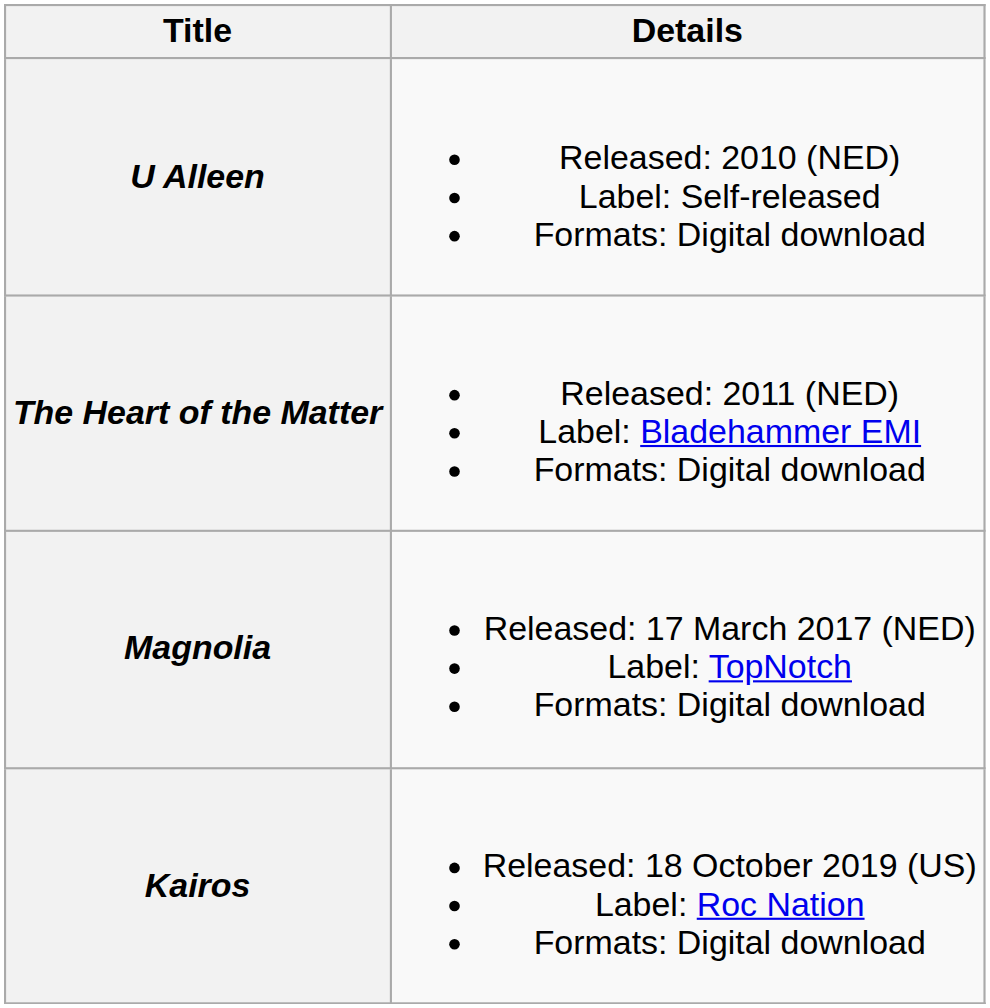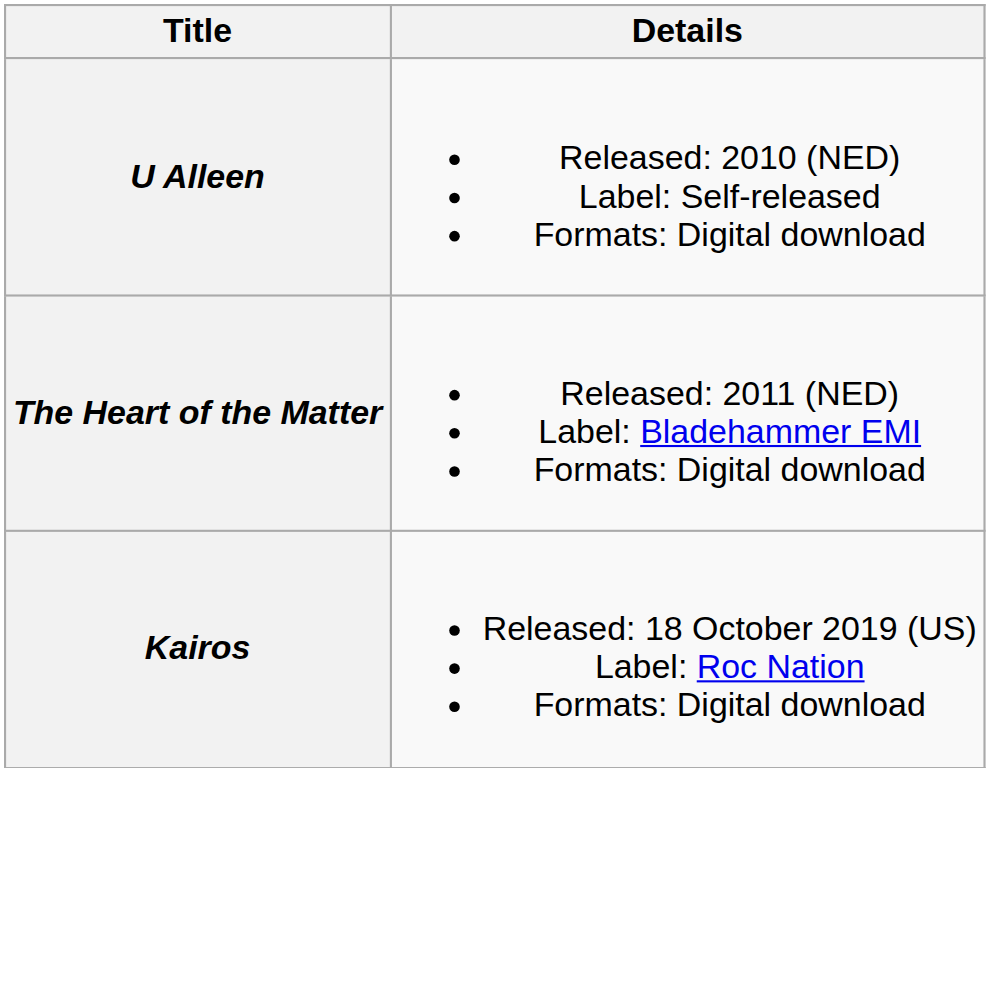- row: Magnolia | Released: 17 March 2017 (NED) Label: TopNotch Formats: Digital download
